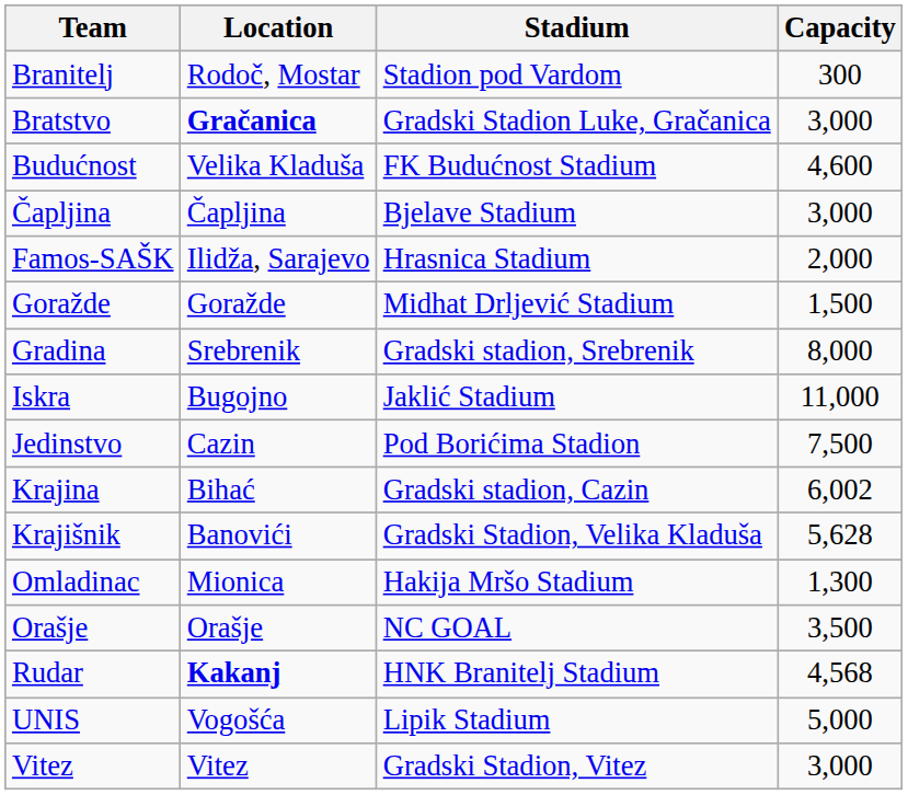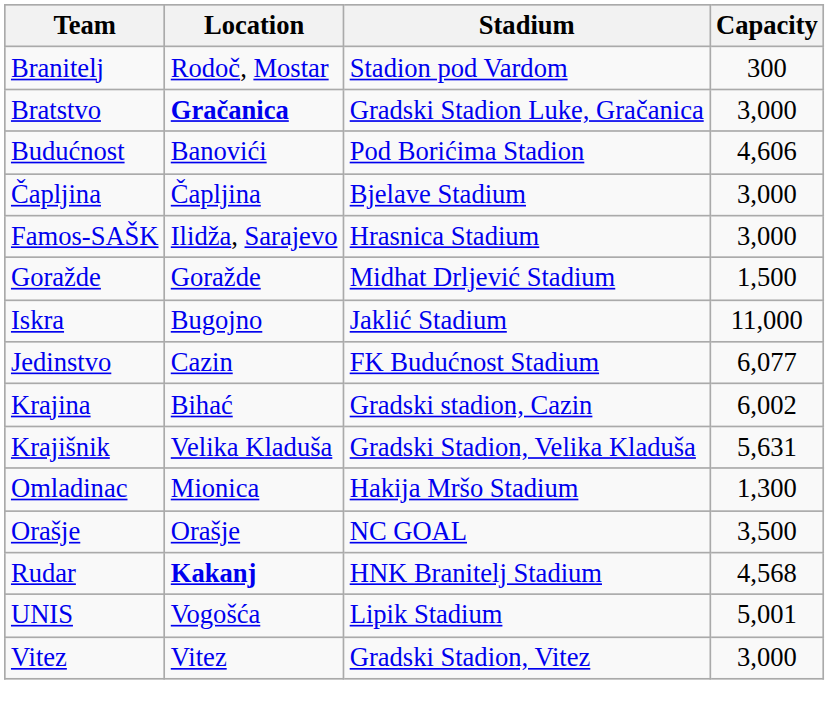Budućnost | Location: Velika Kladuša -> Banovići
Budućnost | Stadium: FK Budućnost Stadium -> Pod Borićima Stadion
Budućnost | Capacity: 4,600 -> 4,606
Famos-SAŠK | Capacity: 2,000 -> 3,000
- row: Gradina | Srebrenik | Gradski stadion, Srebrenik | 8,000
Jedinstvo | Stadium: Pod Borićima Stadion -> FK Budućnost Stadium
Jedinstvo | Capacity: 7,500 -> 6,077
Krajišnik | Location: Banovići -> Velika Kladuša
Krajišnik | Capacity: 5,628 -> 5,631
UNIS | Capacity: 5,000 -> 5,001
